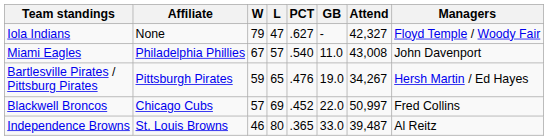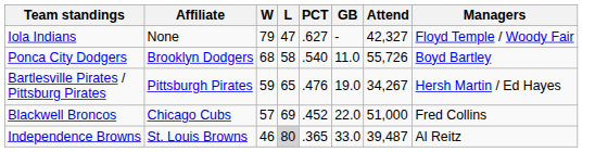- row: Miami Eagles | Philadelphia Phillies | 67 | 57 | .540 | 11.0 | 43,008 | John Davenport
+ row: Ponca City Dodgers | Brooklyn Dodgers | 68 | 58 | .540 | 11.0 | 55,726 | Boyd Bartley
Blackwell Broncos | Attend: 50,997 -> 51,000
Independence Browns | L: no background -> lightgrey background
